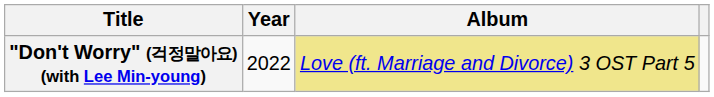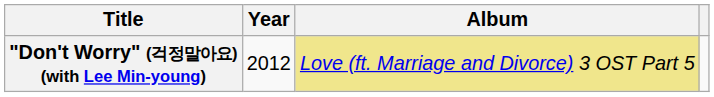"Don't Worry" (걱정말아요) (with Lee Min-young) | Year: 2022 -> 2012
